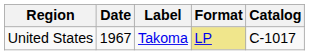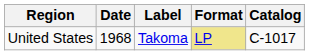United States | Date: 1967 -> 1968
